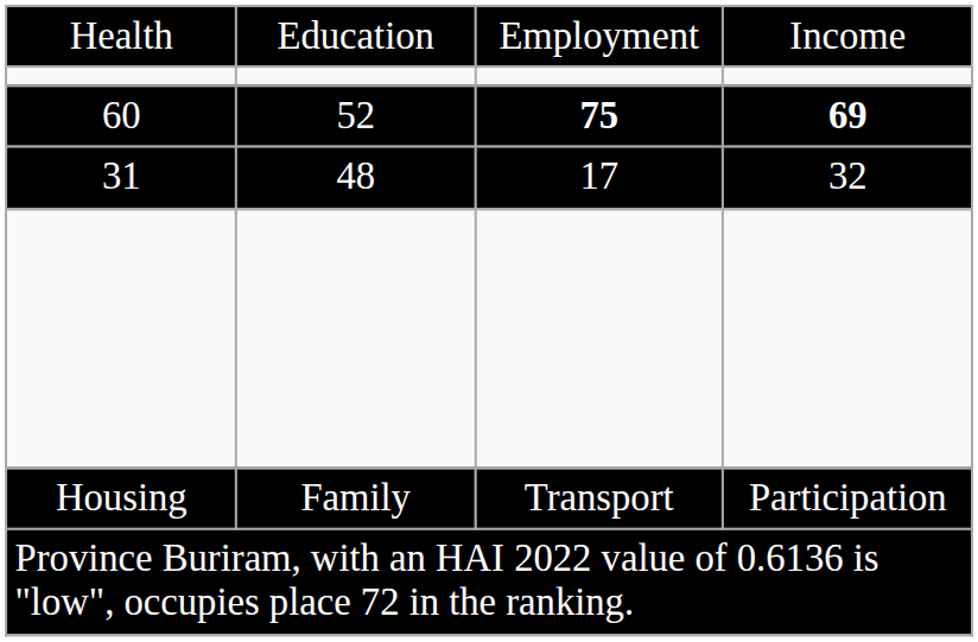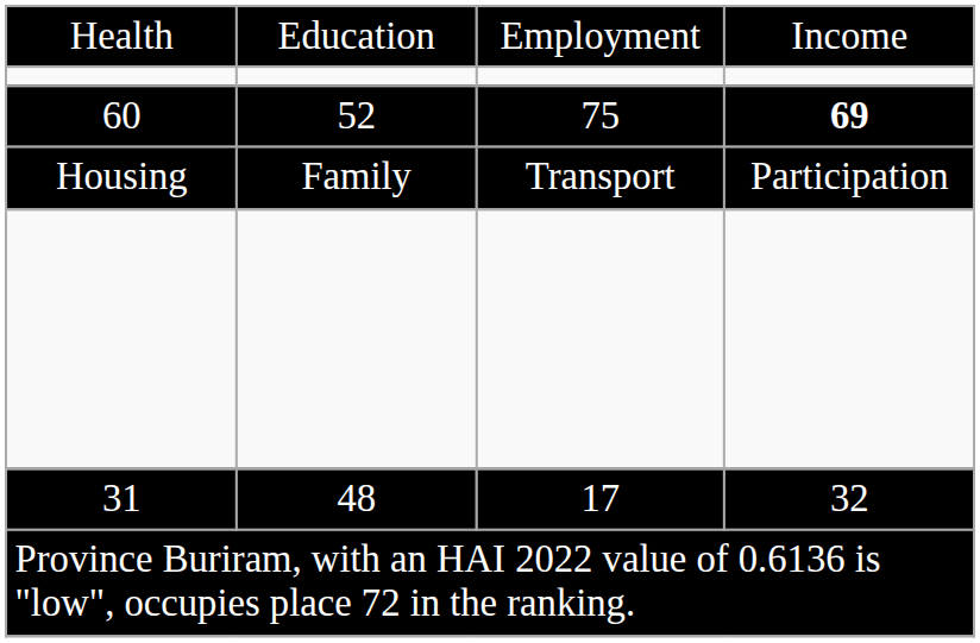60 | column 3: bold -> normal
rows swapped: Housing <-> 31
